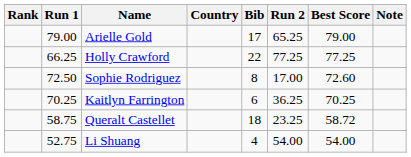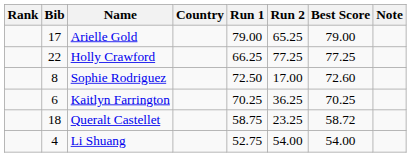columns swapped: Bib <-> Run 1
